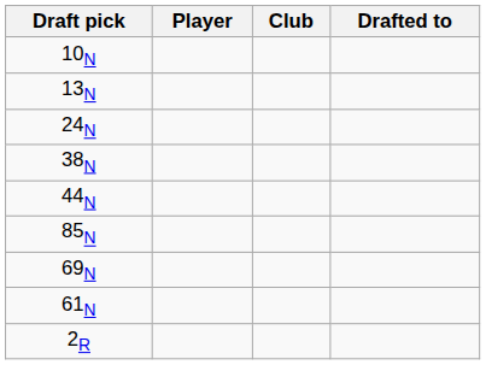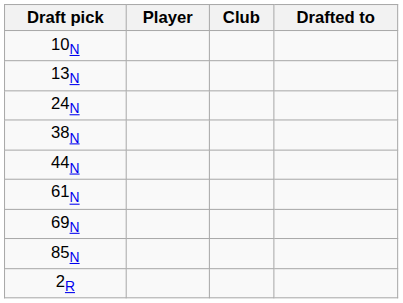rows swapped: 61N <-> 85N
